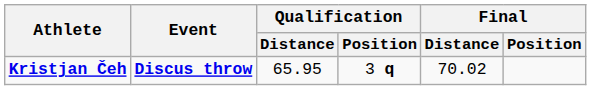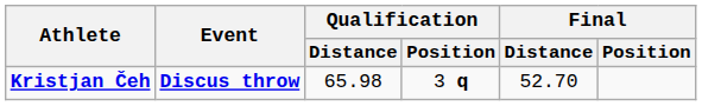Kristjan Čeh | Qualification / Distance: 65.95 -> 65.98
Kristjan Čeh | Final / Distance: 70.02 -> 52.70
